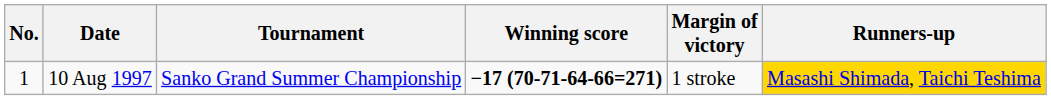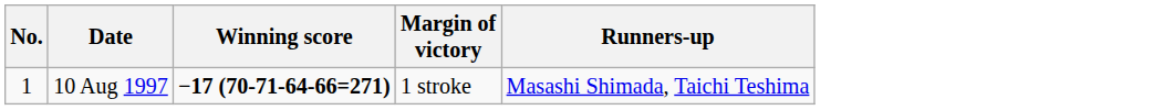- column: Tournament | Sanko Grand Summer Championship
10 Aug 1997 | Runners-up: gold background -> no background
